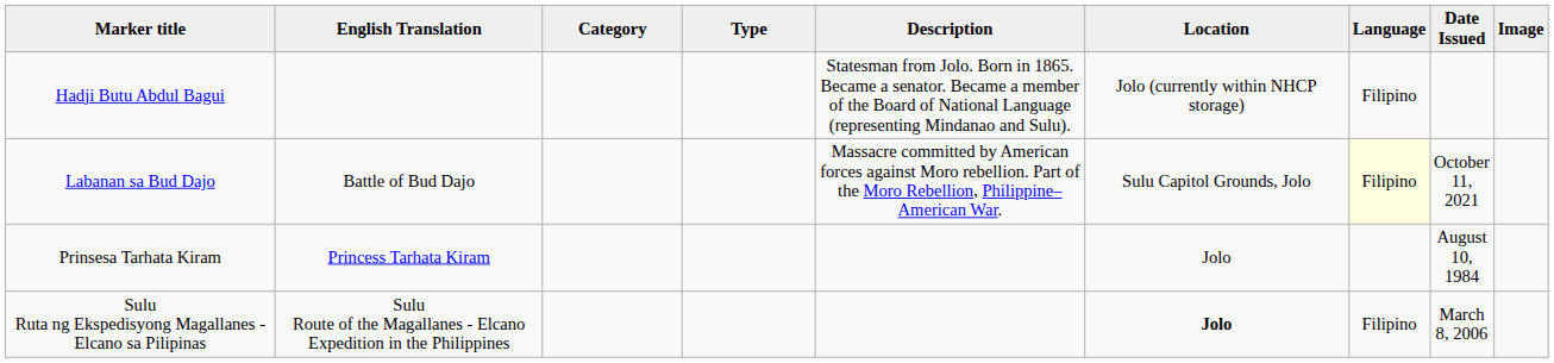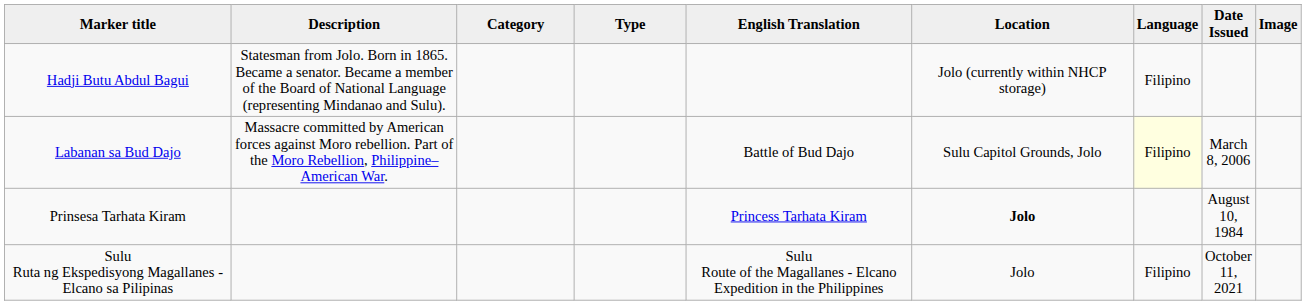columns swapped: English Translation <-> Description
Labanan sa Bud Dajo | Date Issued: October 11, 2021 -> March 8, 2006
Prinsesa Tarhata Kiram | Location: normal -> bold
Sulu Ruta ng Ekspedisyong Magallanes - Elcano sa Pilipinas | Location: bold -> normal
Sulu Ruta ng Ekspedisyong Magallanes - Elcano sa Pilipinas | Date Issued: March 8, 2006 -> October 11, 2021
